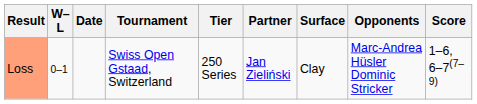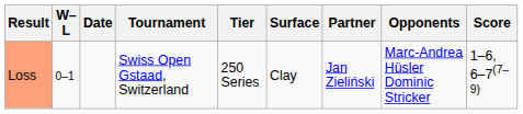columns swapped: Surface <-> Partner
